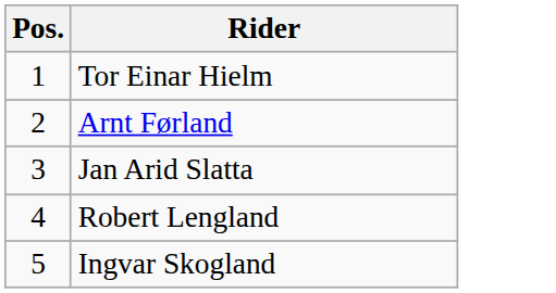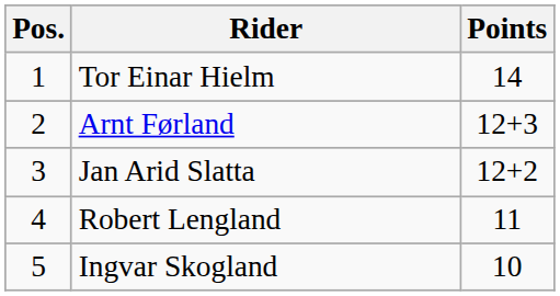+ column: Points | 14 | 12+3 | 12+2 | 11 | 10
